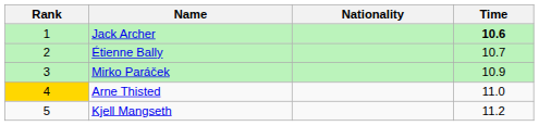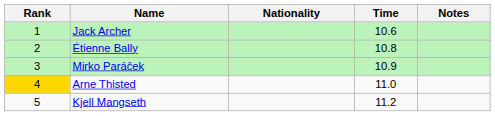+ column: Notes
Jack Archer | Time: bold -> normal
Étienne Bally | Time: 10.7 -> 10.8
